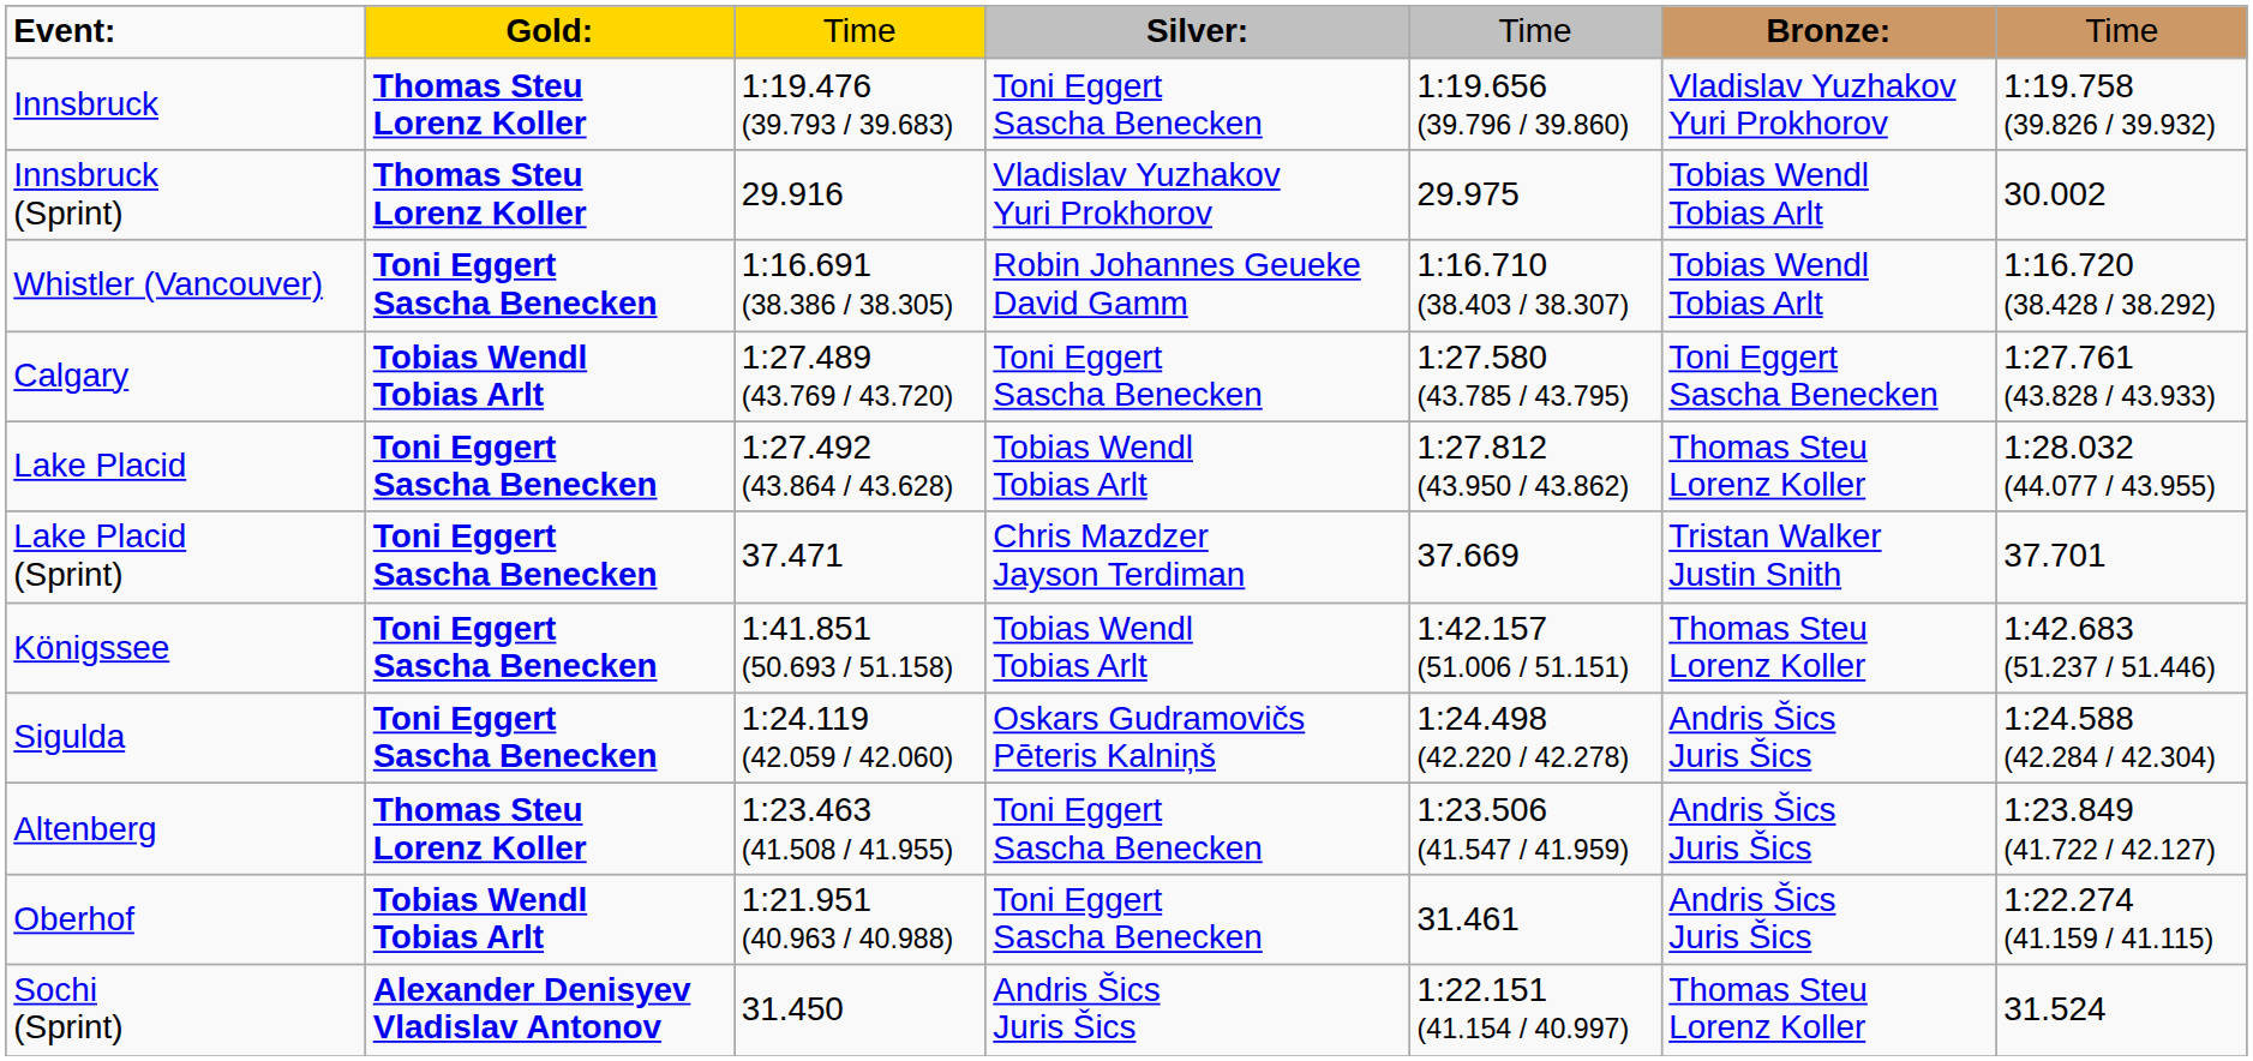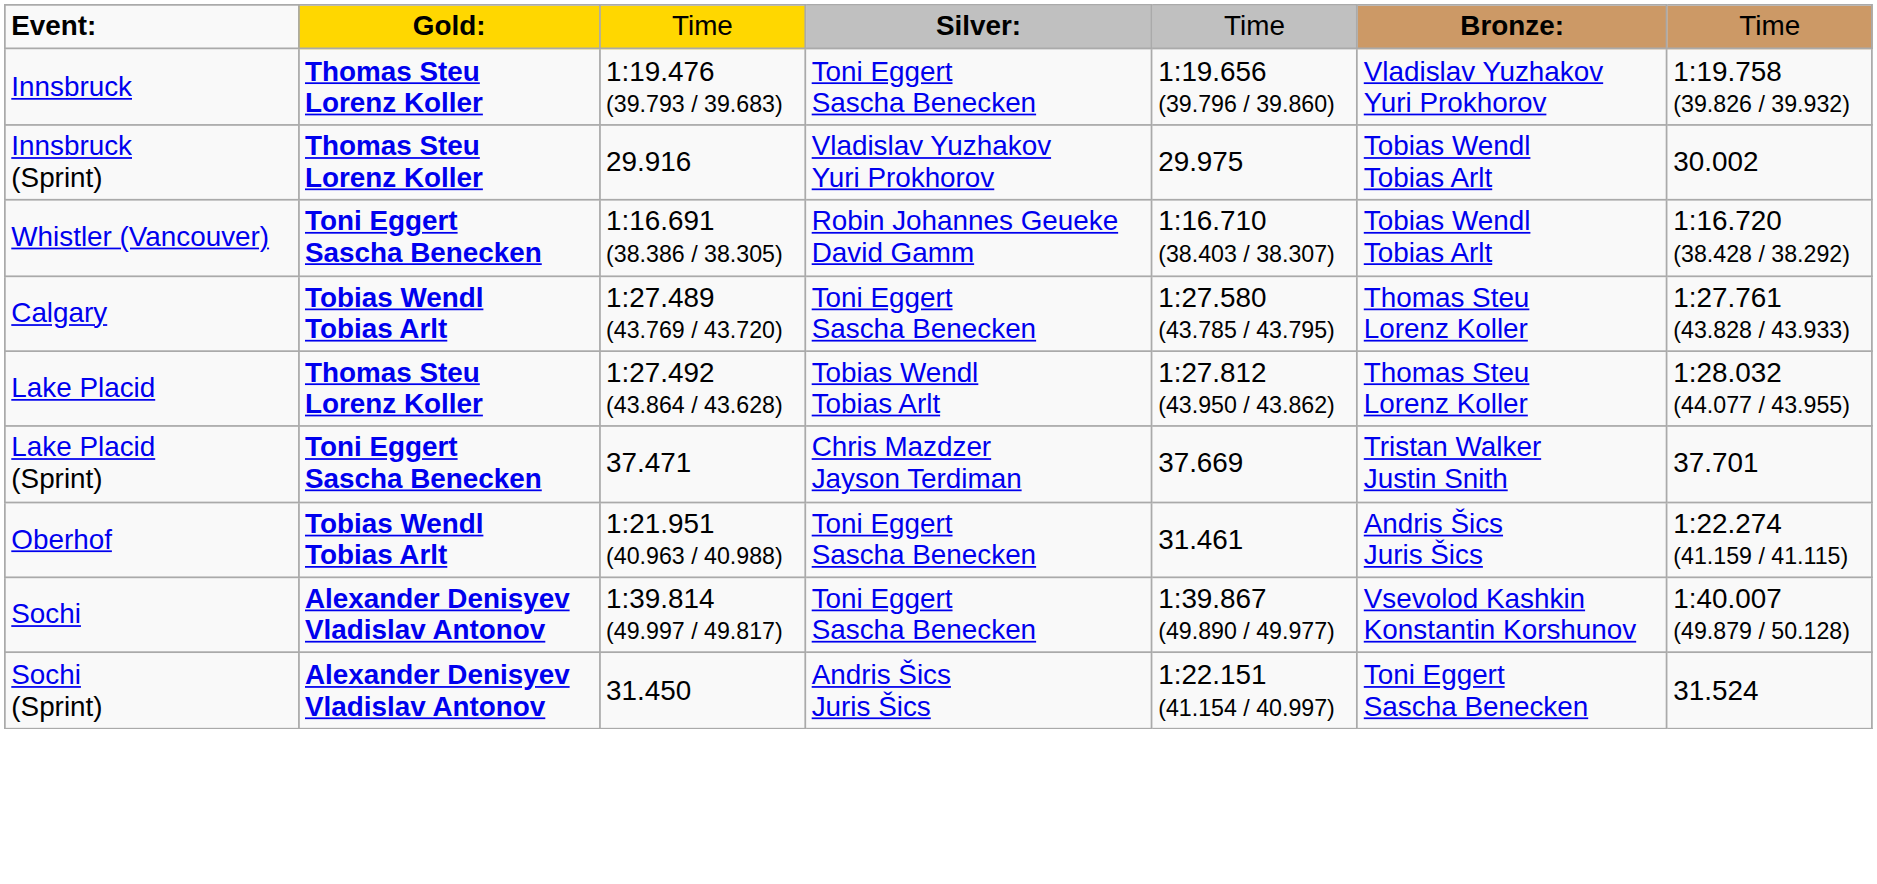Calgary | column 6: Toni Eggert Sascha Benecken -> Thomas Steu Lorenz Koller
Lake Placid | column 2: Toni Eggert Sascha Benecken -> Thomas Steu Lorenz Koller
- row: Königssee | Toni Eggert Sascha Benecken | 1:41.851 (50.693 / 51.158) | Tobias Wendl Tobias Arlt | 1:42.157 (51.006 / 51.151) | Thomas Steu Lorenz Koller | 1:42.683 (51.237 / 51.446)
- row: Sigulda | Toni Eggert Sascha Benecken | 1:24.119 (42.059 / 42.060) | Oskars Gudramovičs Pēteris Kalniņš | 1:24.498 (42.220 / 42.278) | Andris Šics Juris Šics | 1:24.588 (42.284 / 42.304)
- row: Altenberg | Thomas Steu Lorenz Koller | 1:23.463 (41.508 / 41.955) | Toni Eggert Sascha Benecken | 1:23.506 (41.547 / 41.959) | Andris Šics Juris Šics | 1:23.849 (41.722 / 42.127)
+ row: Sochi | Alexander Denisyev Vladislav Antonov | 1:39.814 (49.997 / 49.817) | Toni Eggert Sascha Benecken | 1:39.867 (49.890 / 49.977) | Vsevolod Kashkin Konstantin Korshunov | 1:40.007 (49.879 / 50.128)
Sochi (Sprint) | column 6: Thomas Steu Lorenz Koller -> Toni Eggert Sascha Benecken
